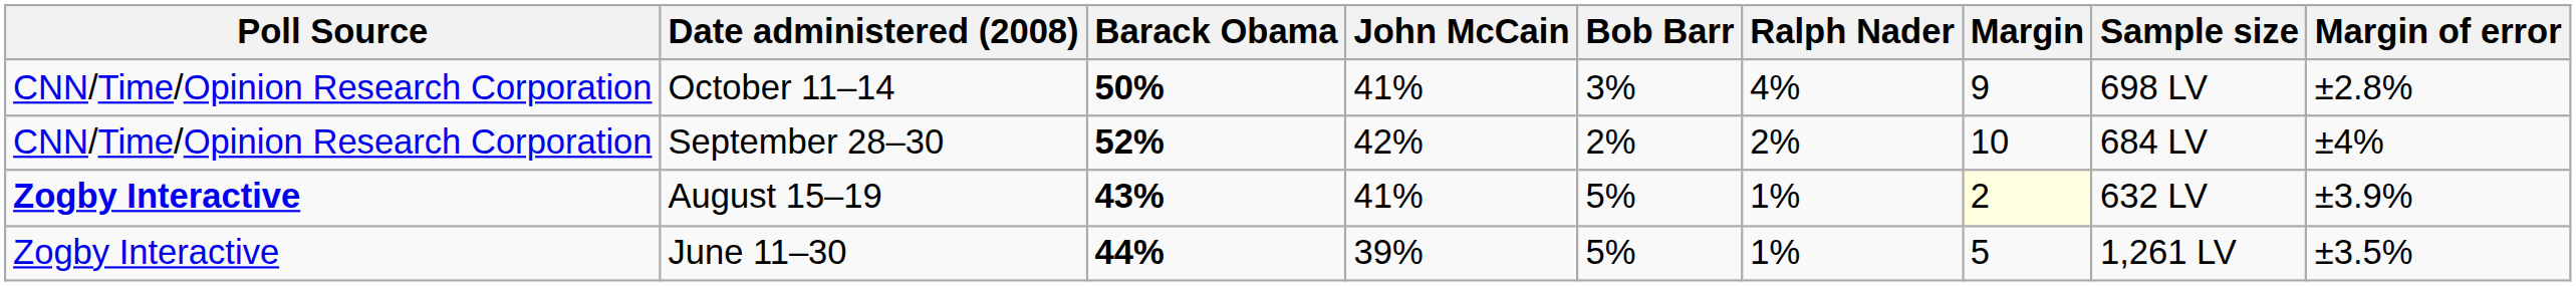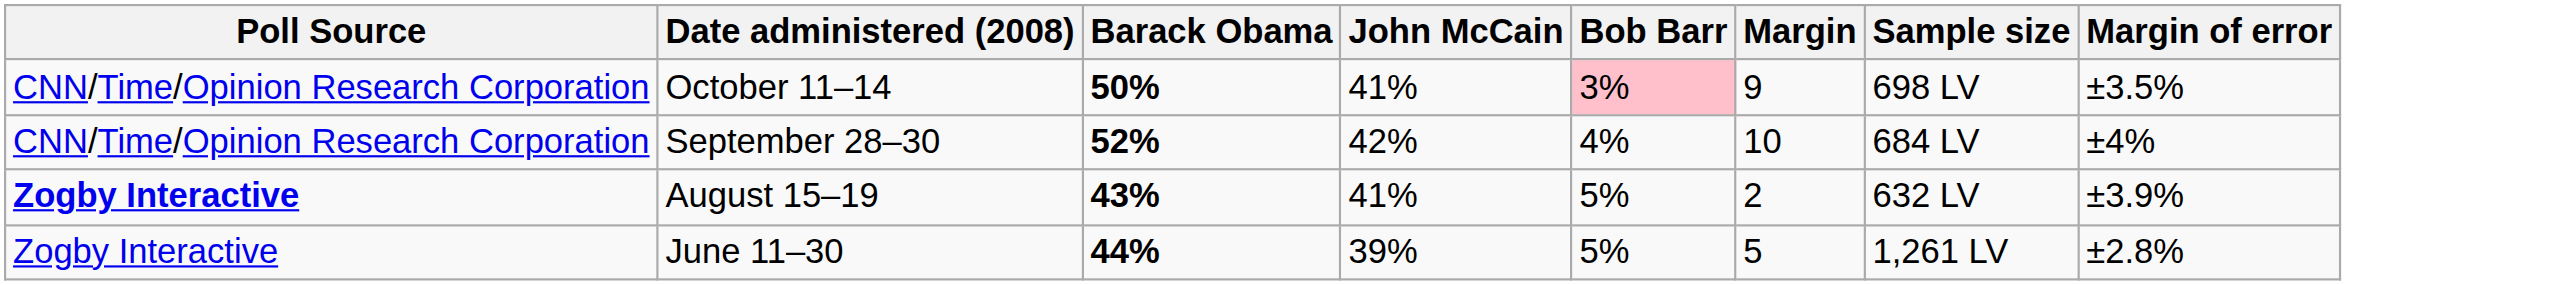- column: Ralph Nader | 4% | 2% | 1% | 1%
October 11–14 | Bob Barr: no background -> pink background
October 11–14 | Margin of error: ±2.8% -> ±3.5%
September 28–30 | Bob Barr: 2% -> 4%
August 15–19 | Margin: lightyellow background -> no background
June 11–30 | Margin of error: ±3.5% -> ±2.8%
